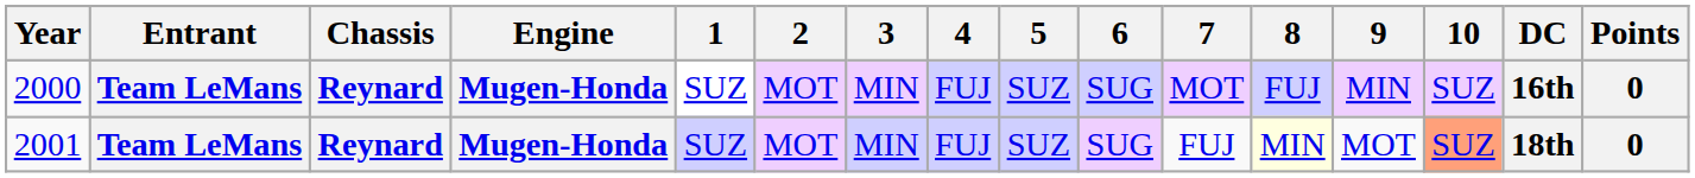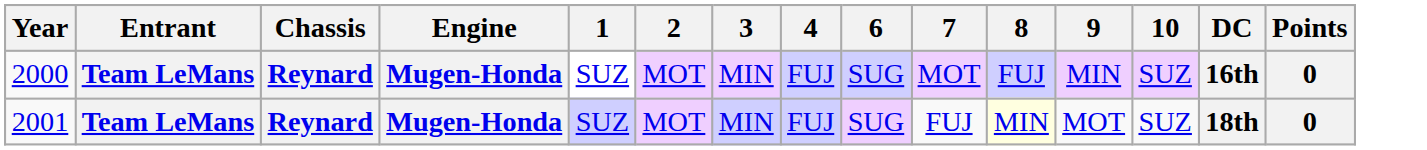- column: 5 | SUZ | SUZ
2001 | 10: lightsalmon background -> no background
